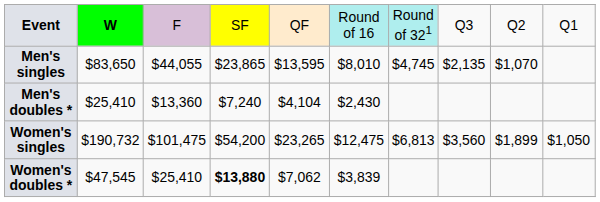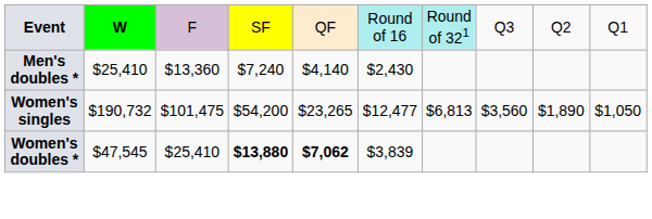- row: Men's singles | $83,650 | $44,055 | $23,865 | $13,595 | $8,010 | $4,745 | $2,135 | $1,070
Men's doubles * | column 5: $4,104 -> $4,140
Women's singles | column 6: $12,475 -> $12,477
Women's singles | column 9: $1,899 -> $1,890
Women's doubles * | column 5: normal -> bold
